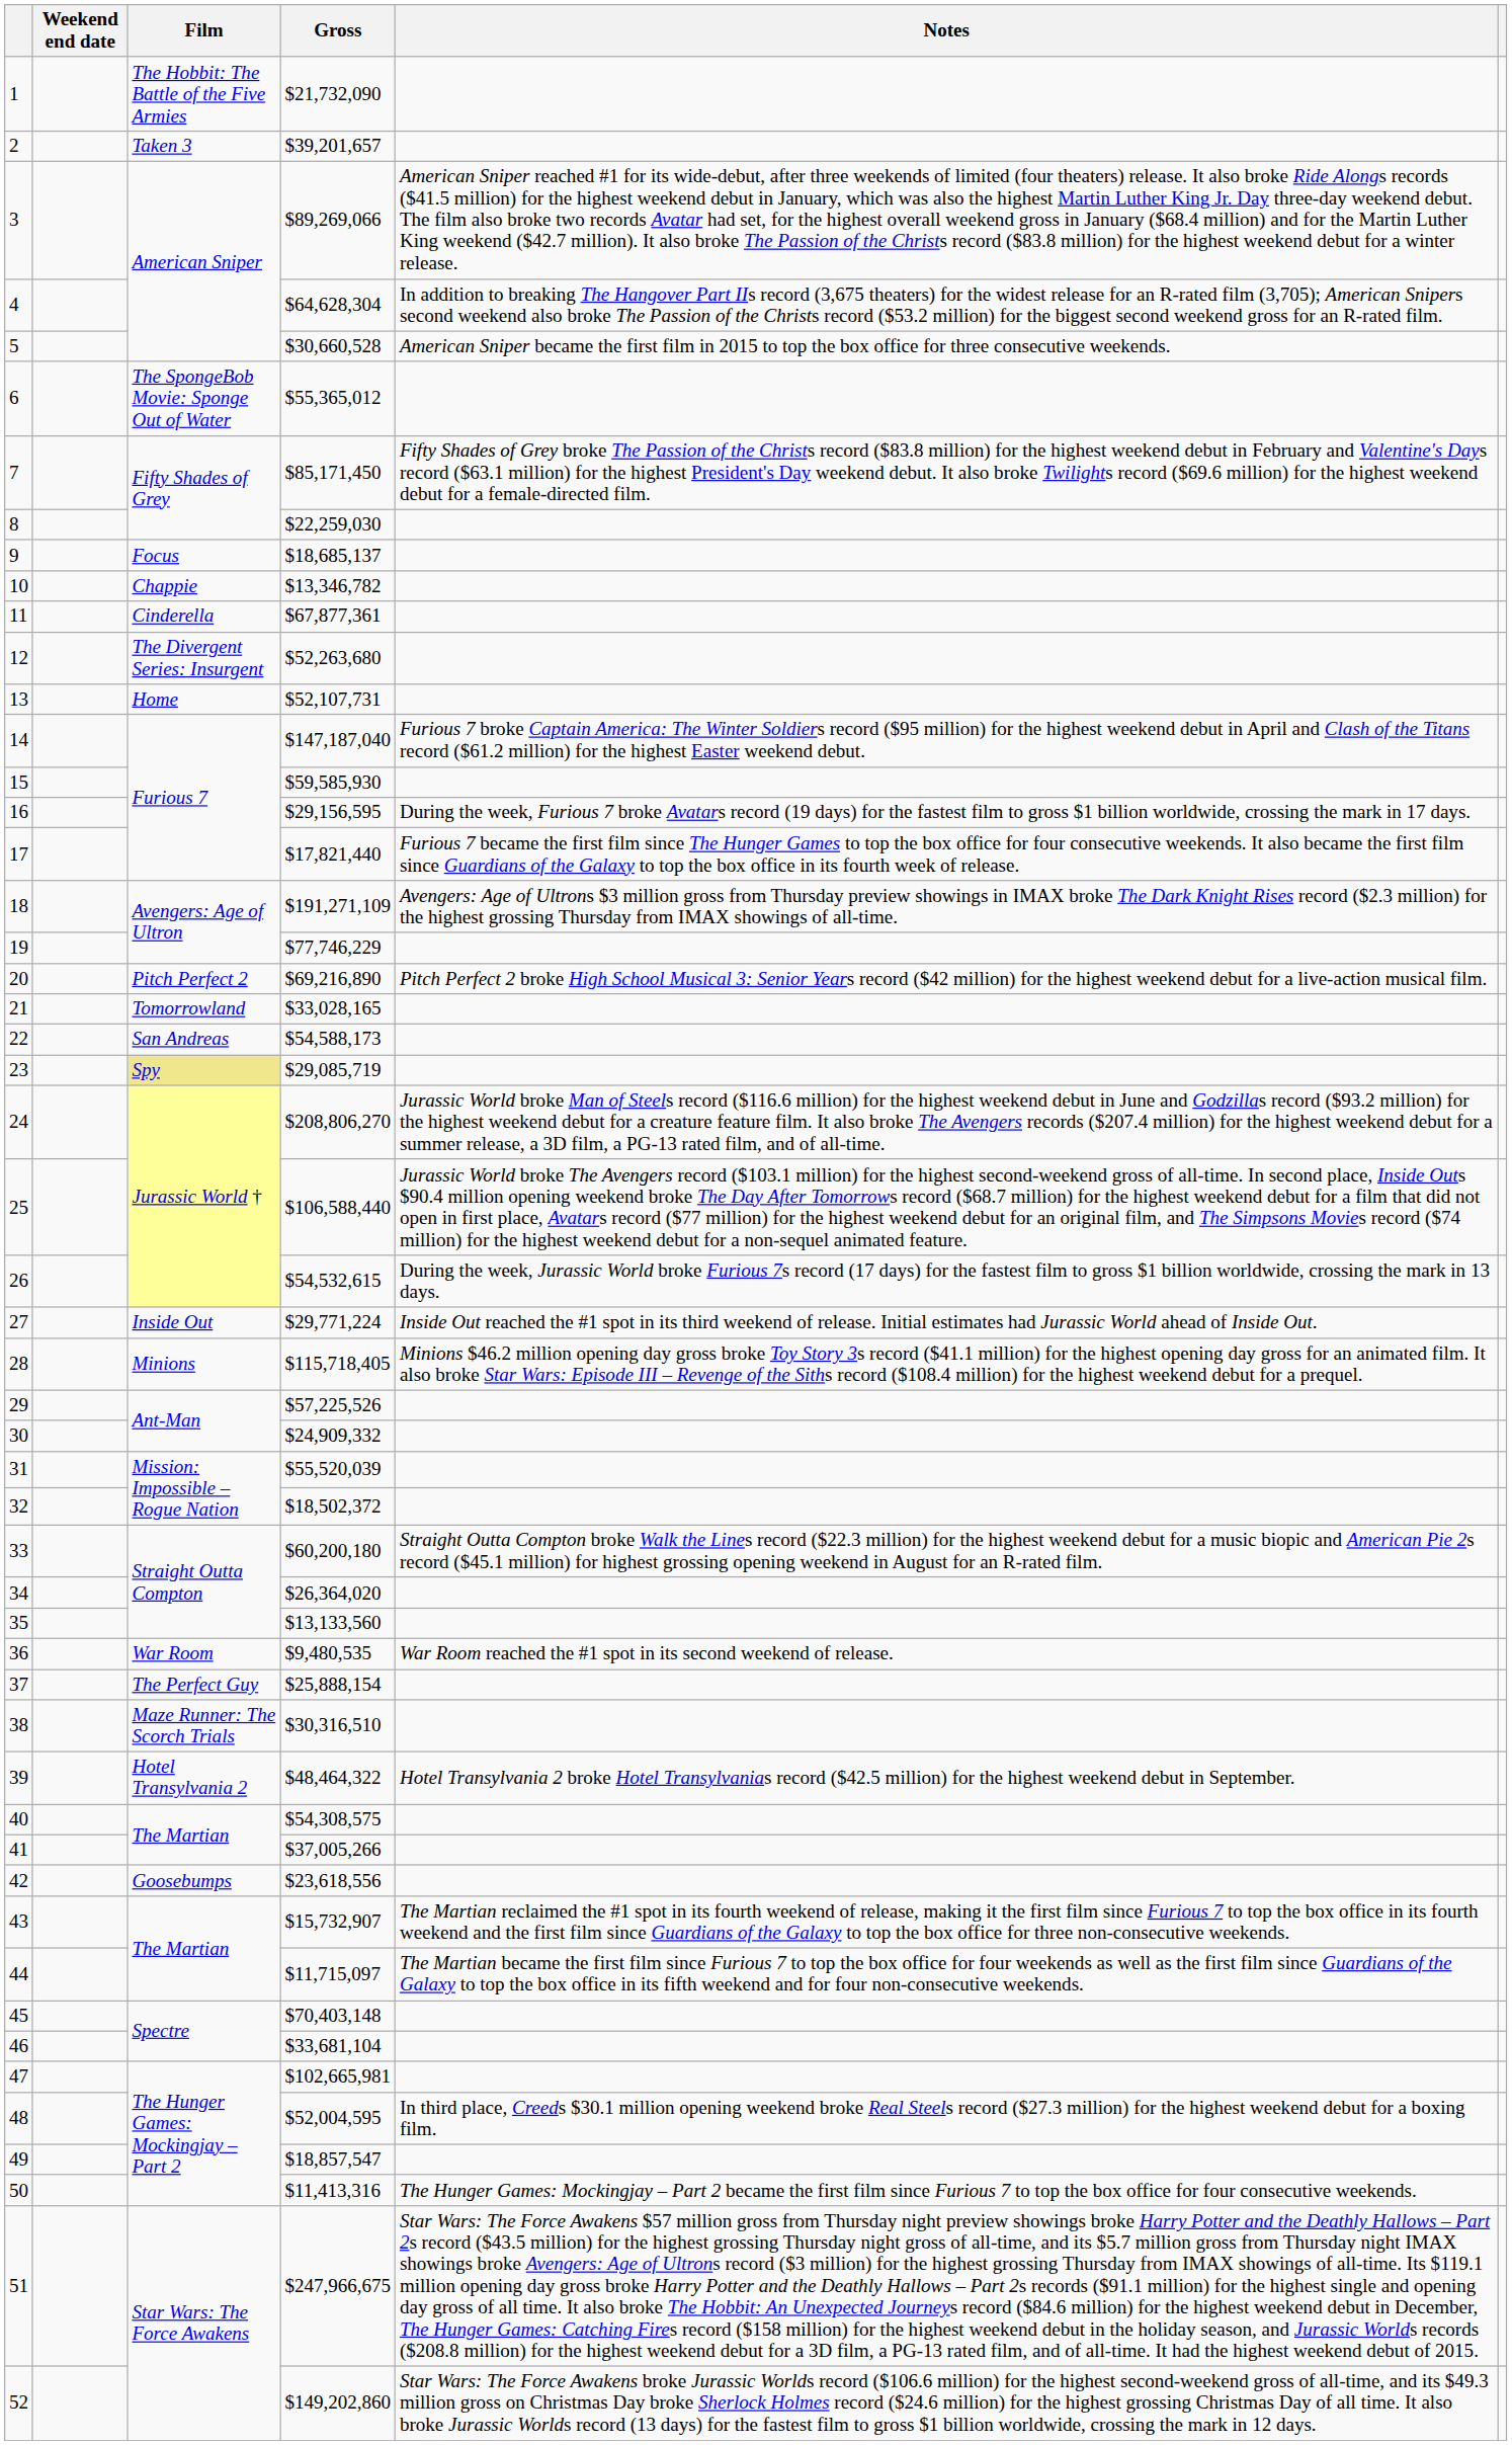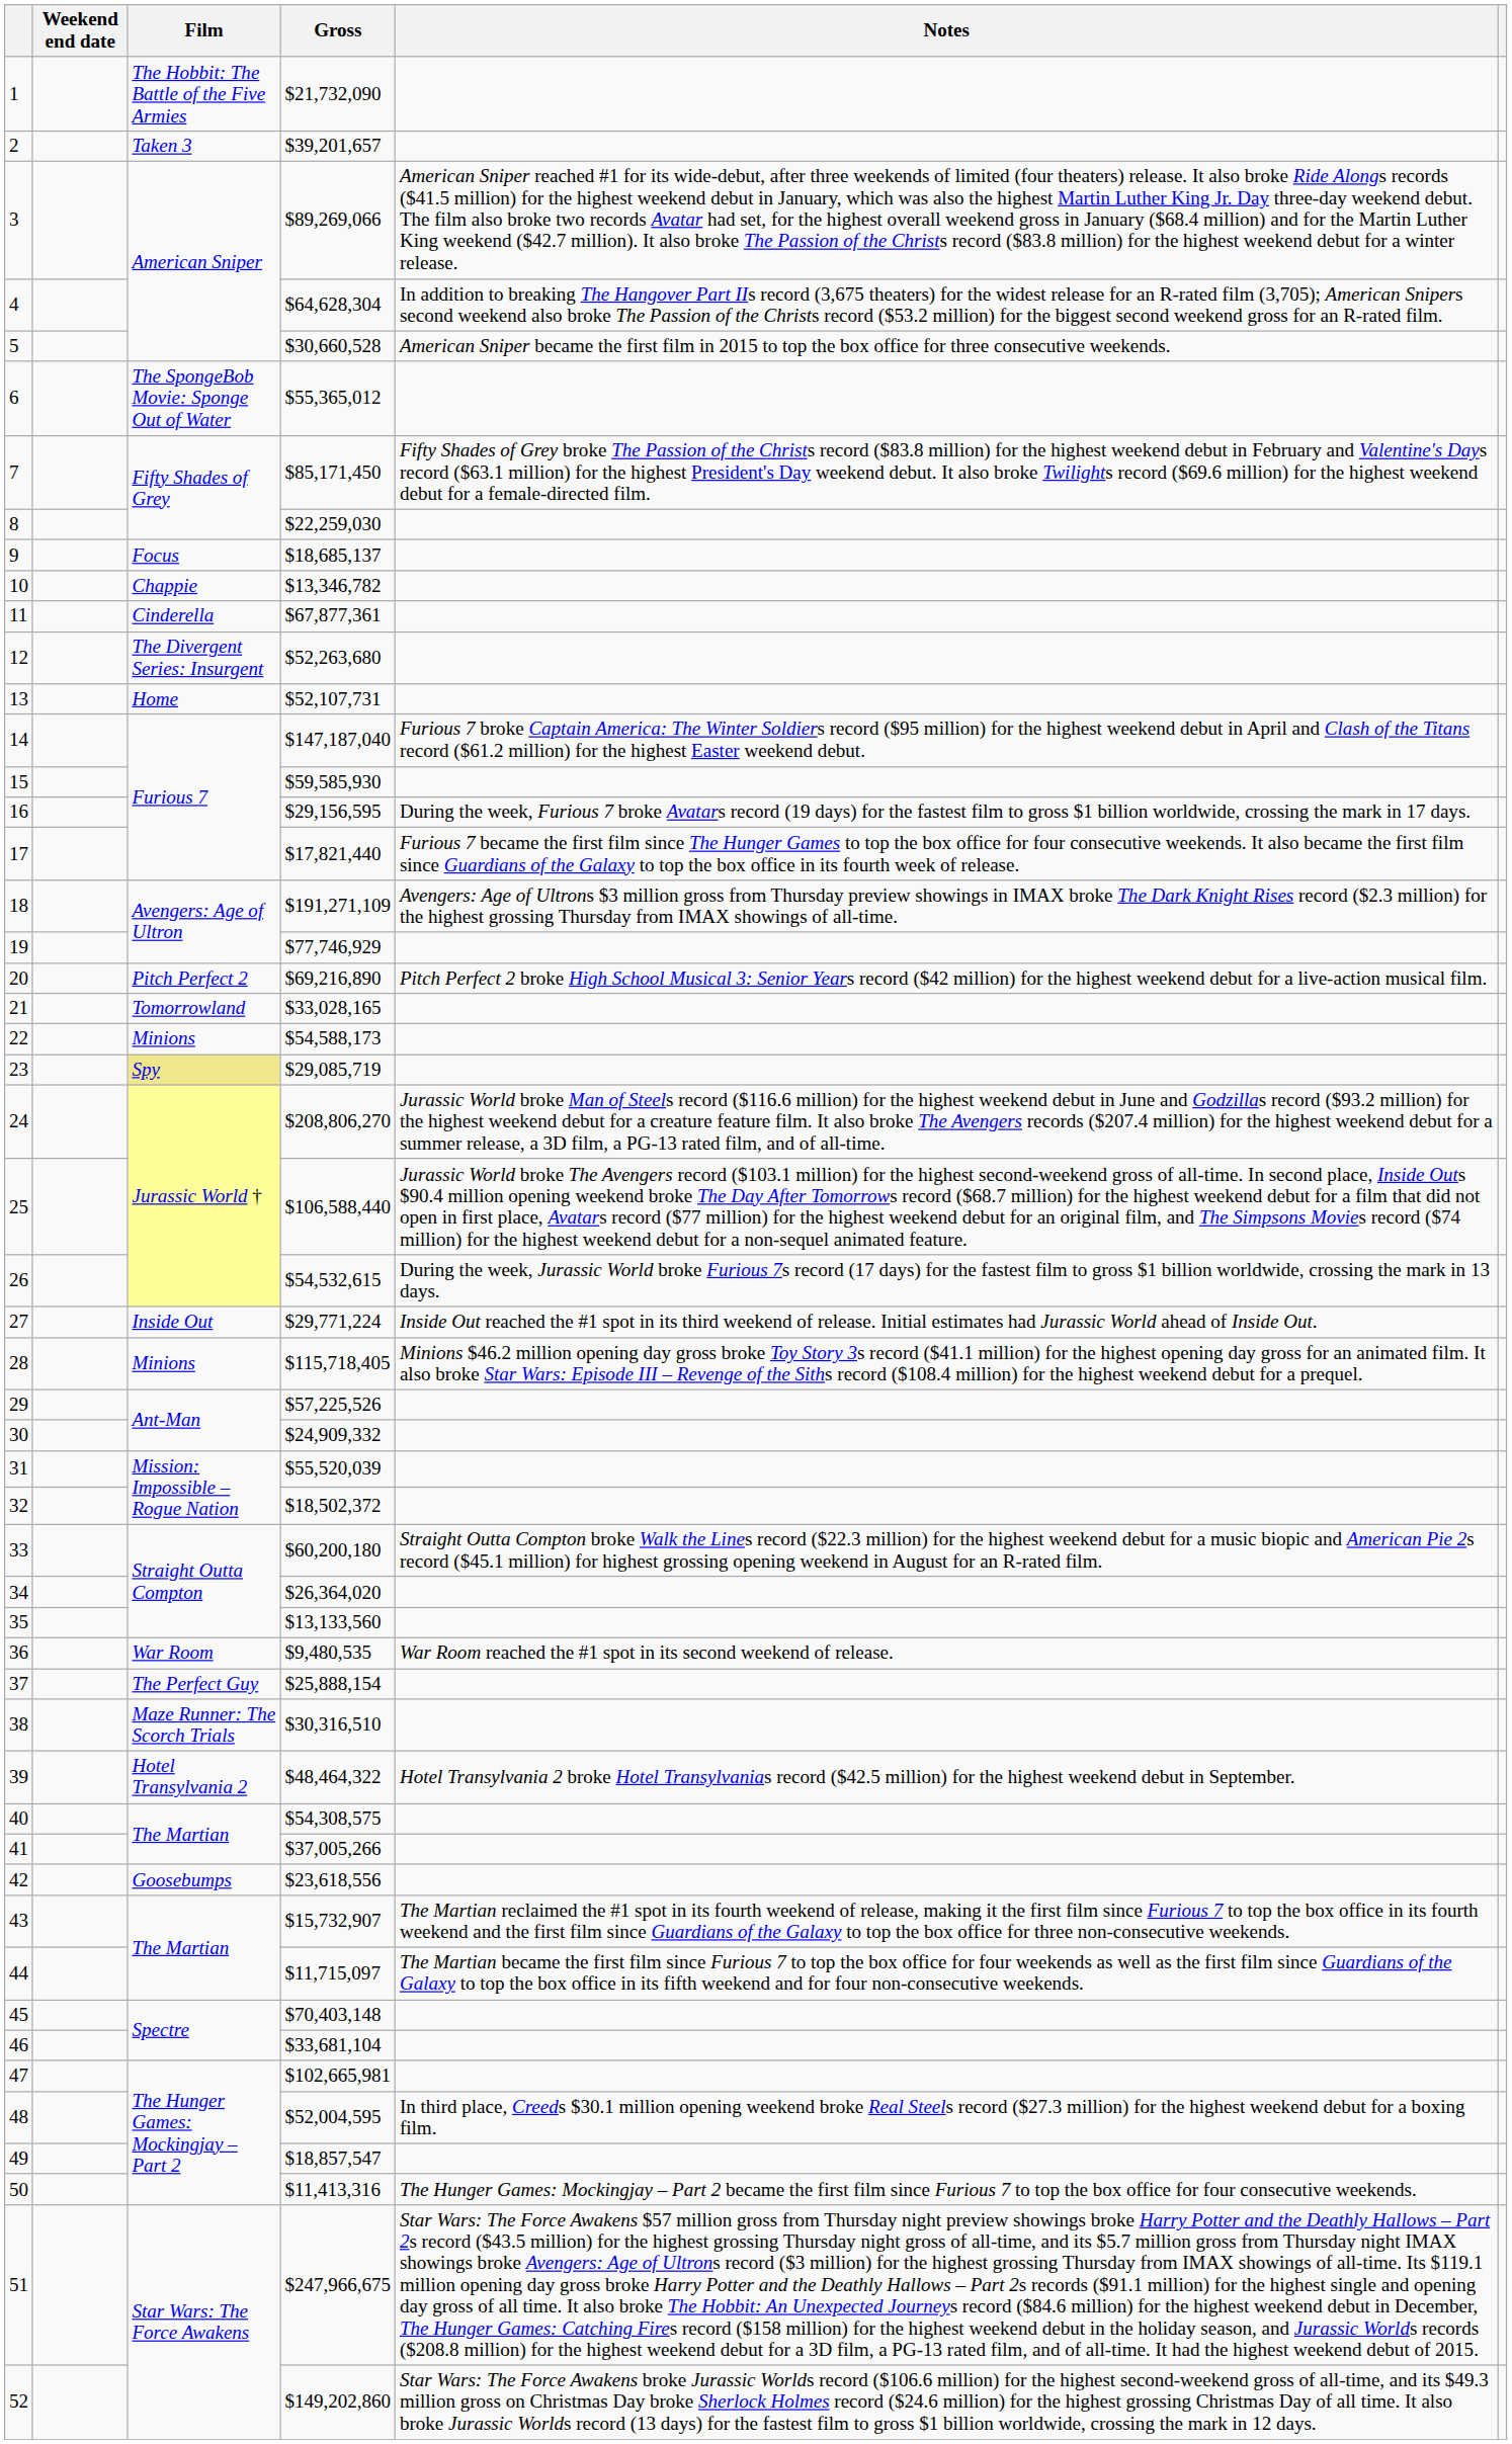19 | Gross: $77,746,229 -> $77,746,929
22 | Film: San Andreas -> Minions
